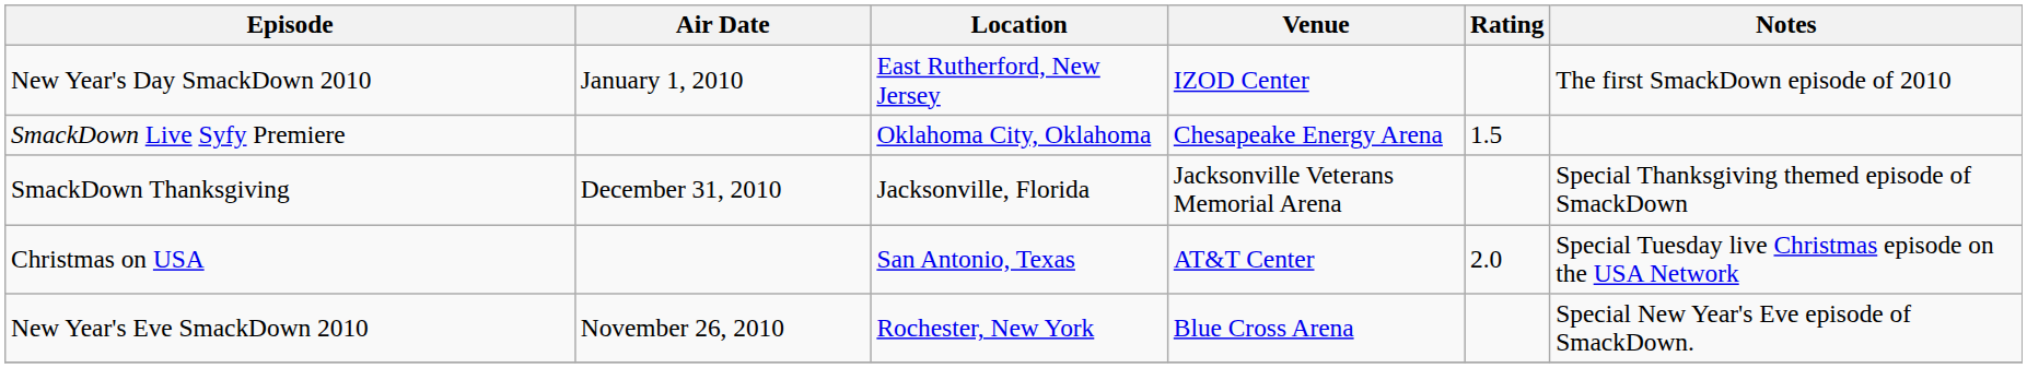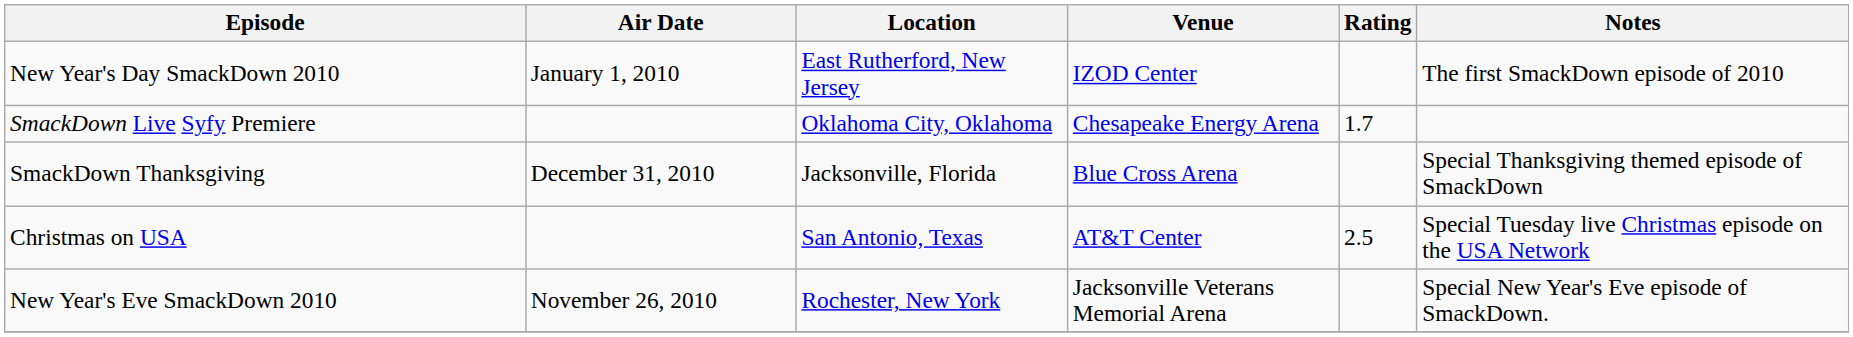SmackDown Live Syfy Premiere | Rating: 1.5 -> 1.7
SmackDown Thanksgiving | Venue: Jacksonville Veterans Memorial Arena -> Blue Cross Arena
Christmas on USA | Rating: 2.0 -> 2.5
New Year's Eve SmackDown 2010 | Venue: Blue Cross Arena -> Jacksonville Veterans Memorial Arena
